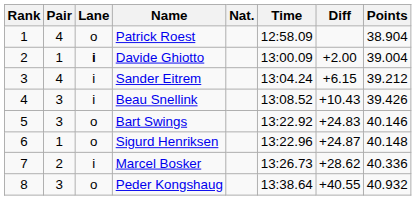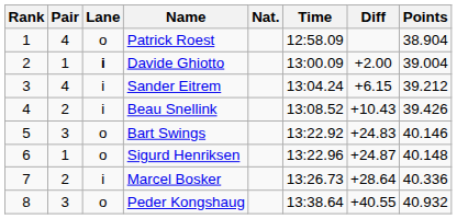Beau Snellink | Pair: 3 -> 2
Marcel Bosker | Diff: +28.62 -> +28.64
